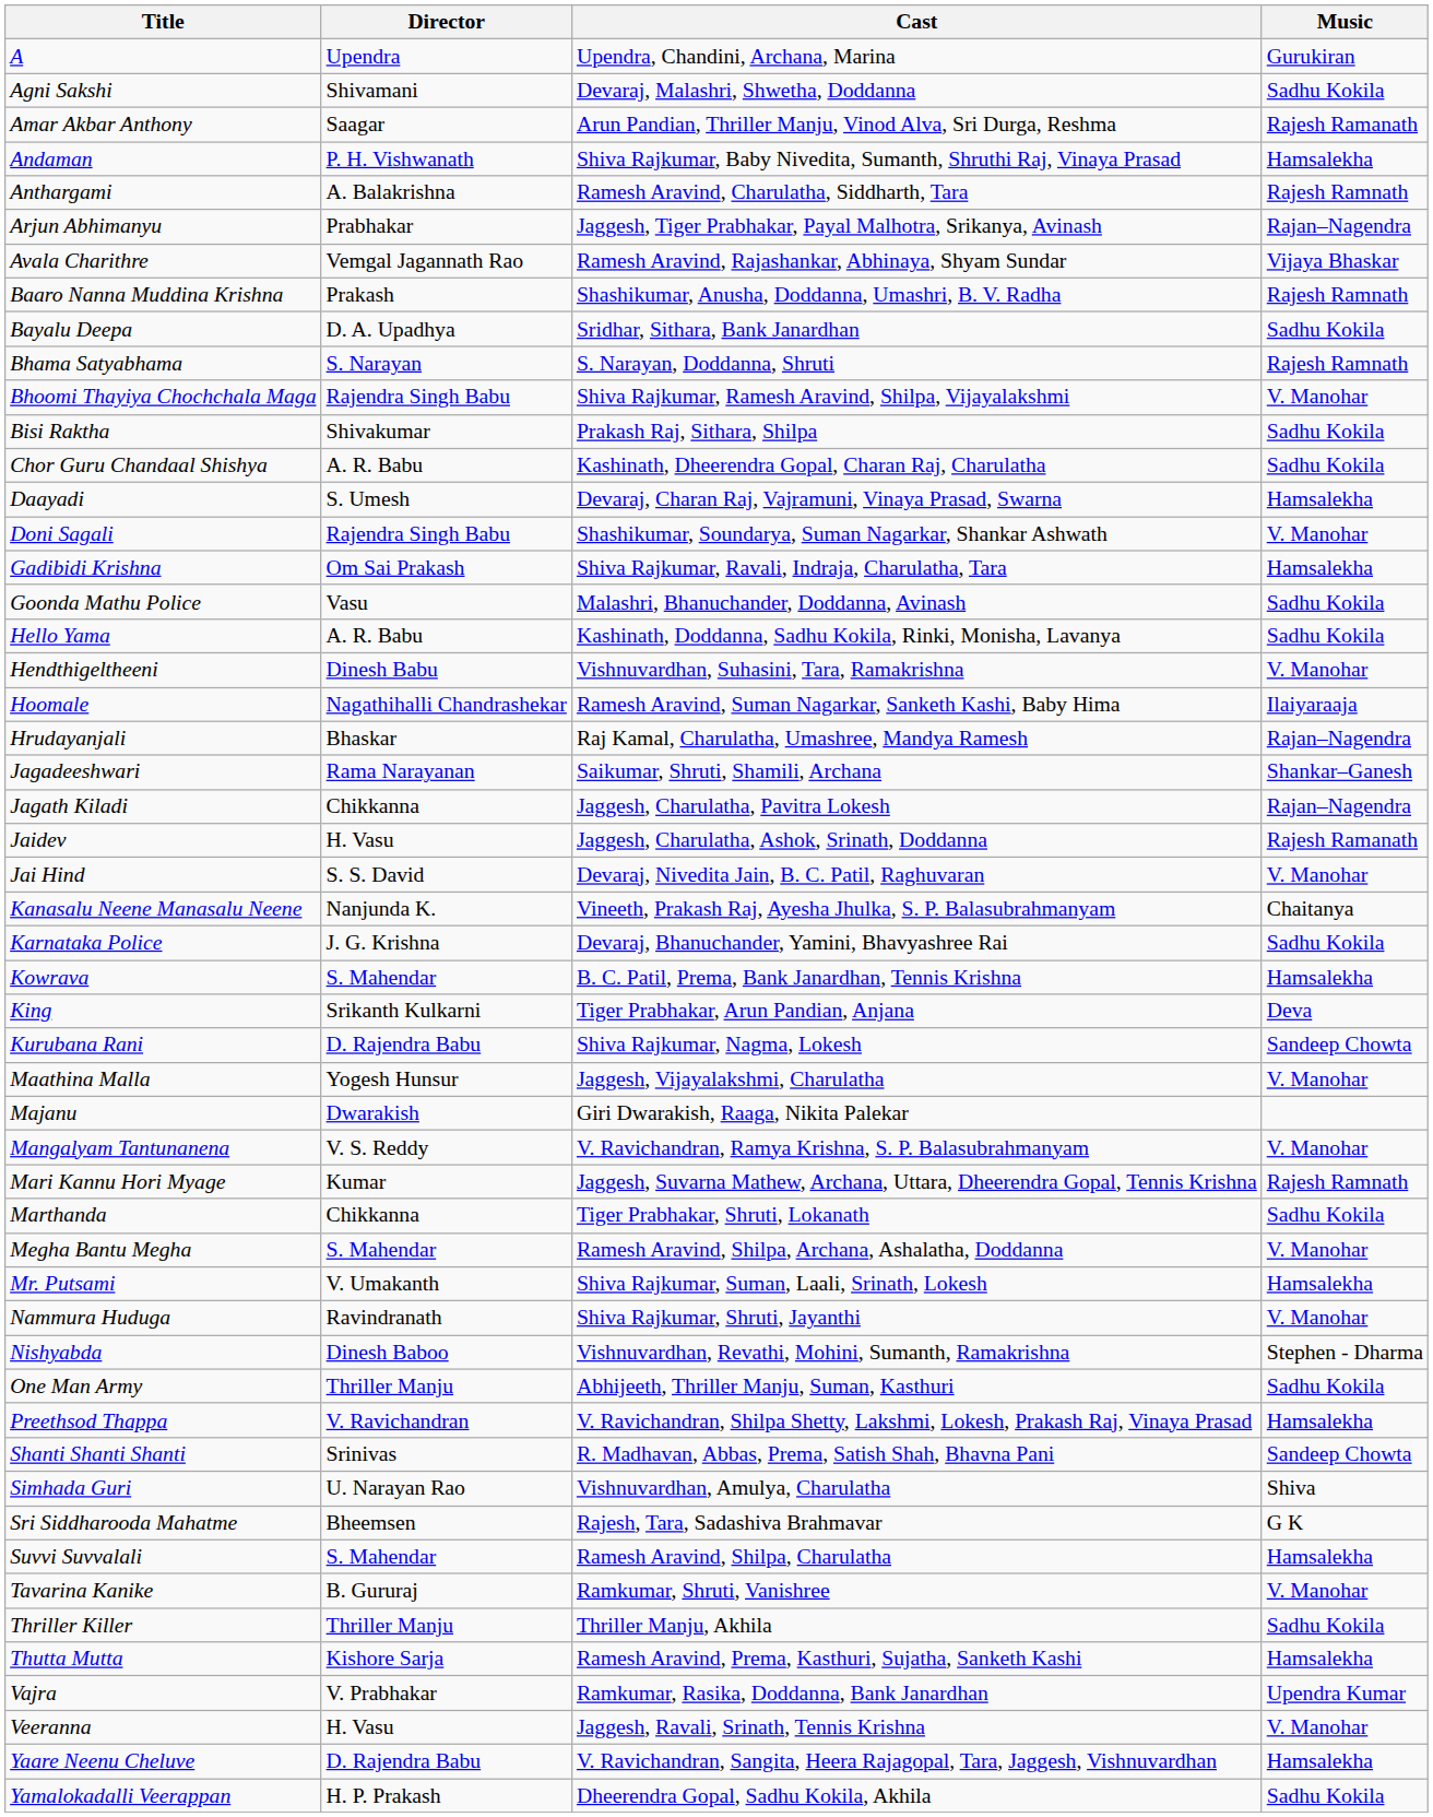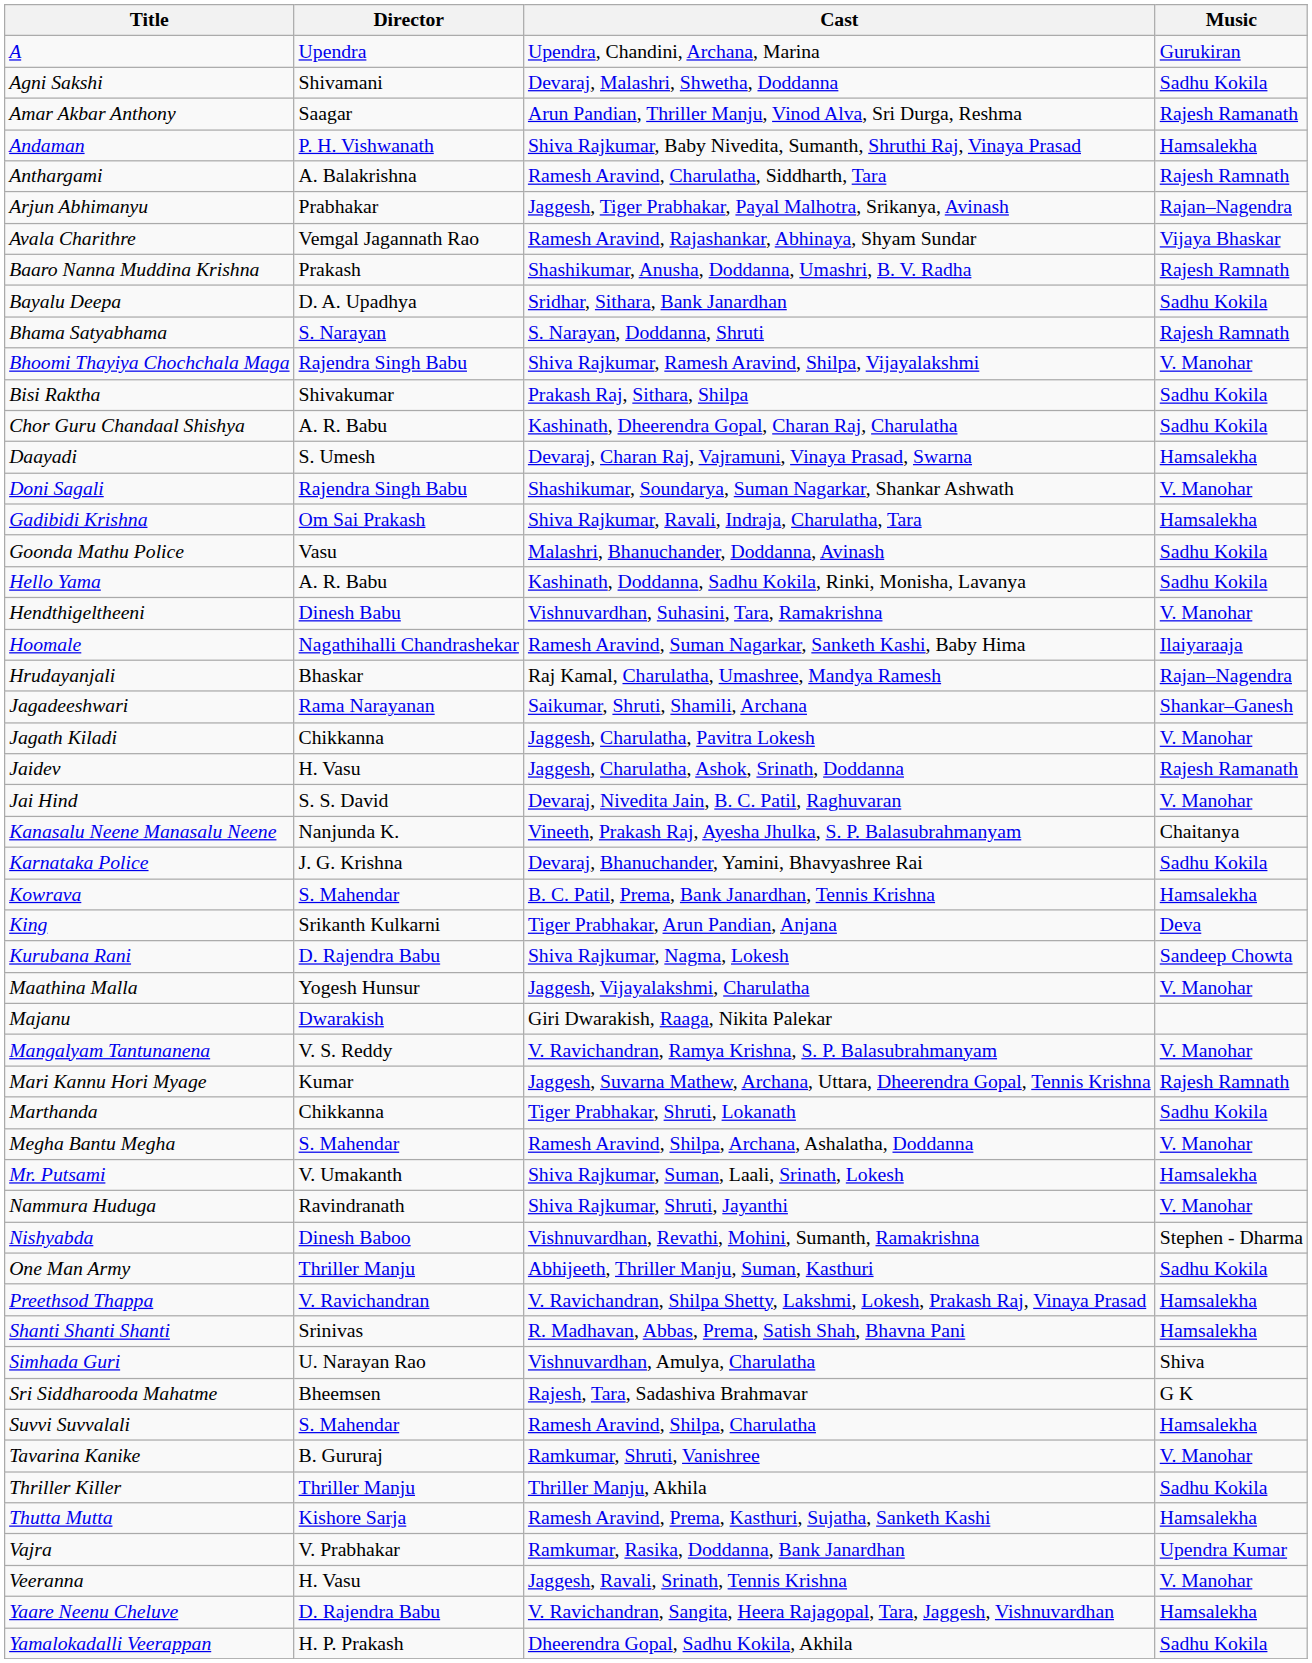Jagath Kiladi | Music: Rajan–Nagendra -> V. Manohar
Shanti Shanti Shanti | Music: Sandeep Chowta -> Hamsalekha
